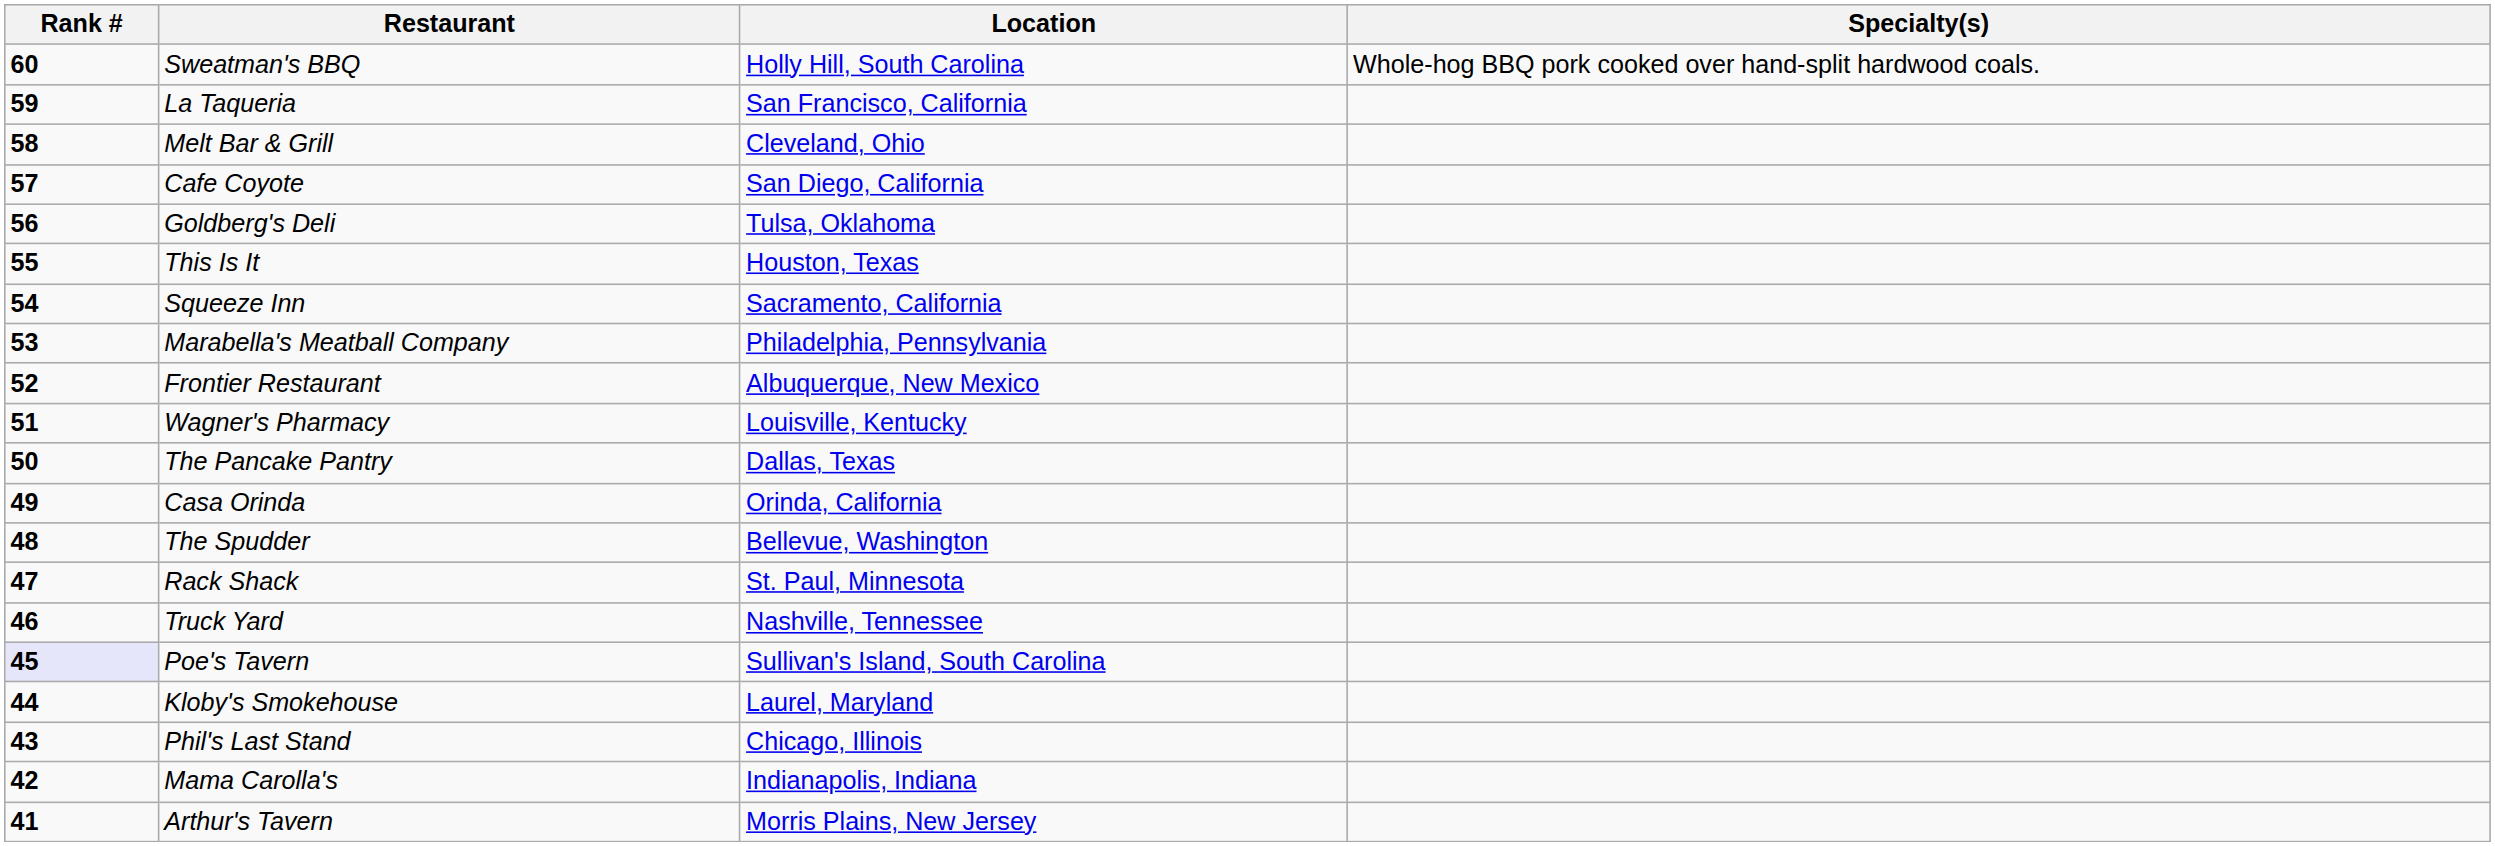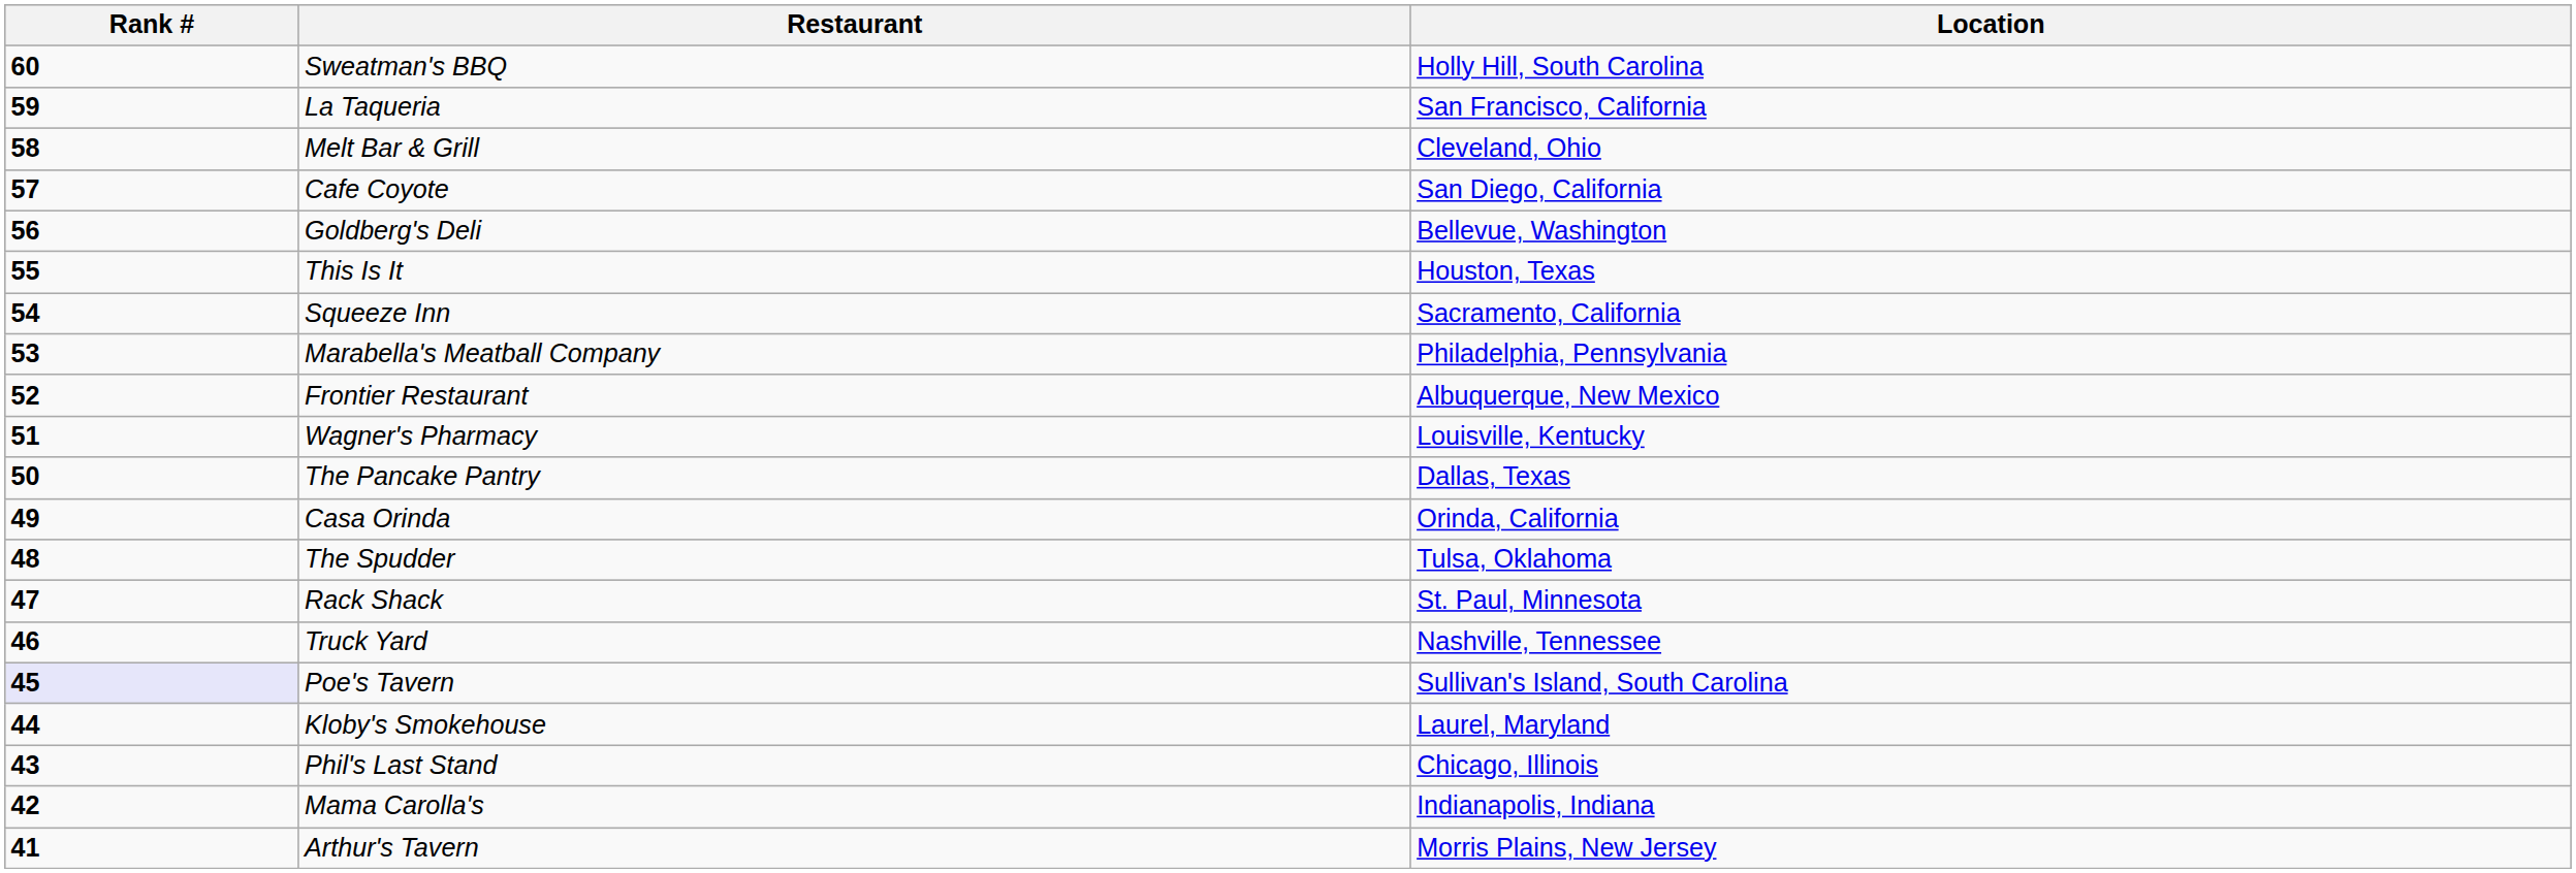- column: Specialty(s) | Whole-hog BBQ pork cooked over hand-split hardwood coals.
Goldberg's Deli | Location: Tulsa, Oklahoma -> Bellevue, Washington
The Spudder | Location: Bellevue, Washington -> Tulsa, Oklahoma
